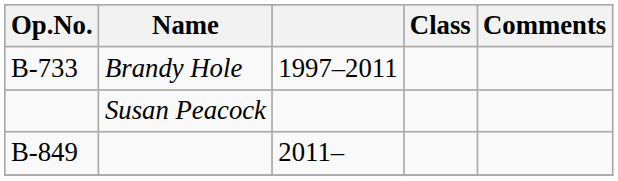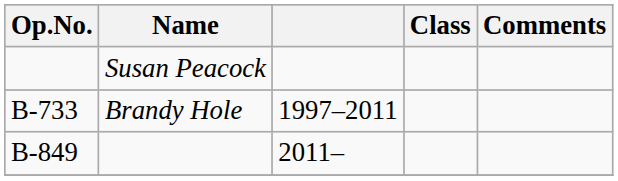rows swapped: Susan Peacock <-> Brandy Hole
